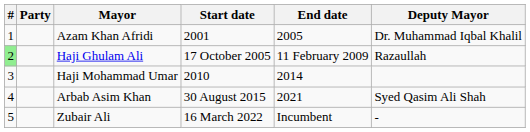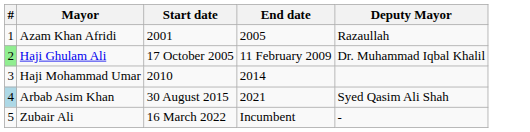- column: Party
Azam Khan Afridi | Deputy Mayor: Dr. Muhammad Iqbal Khalil -> Razaullah
Haji Ghulam Ali | Deputy Mayor: Razaullah -> Dr. Muhammad Iqbal Khalil
Arbab Asim Khan | #: no background -> lightblue background
